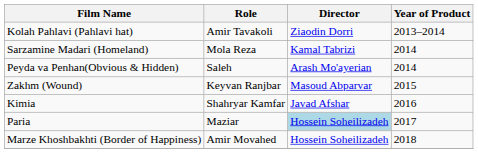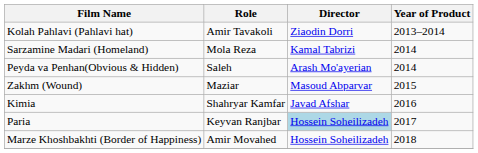Zakhm (Wound) | Role: Keyvan Ranjbar -> Maziar
Paria | Role: Maziar -> Keyvan Ranjbar
